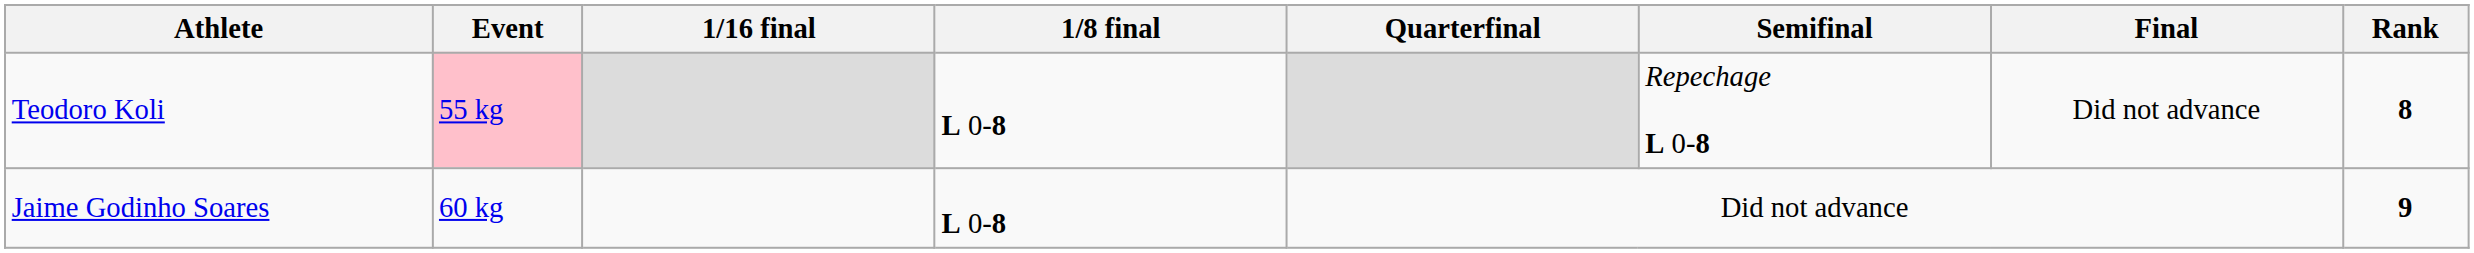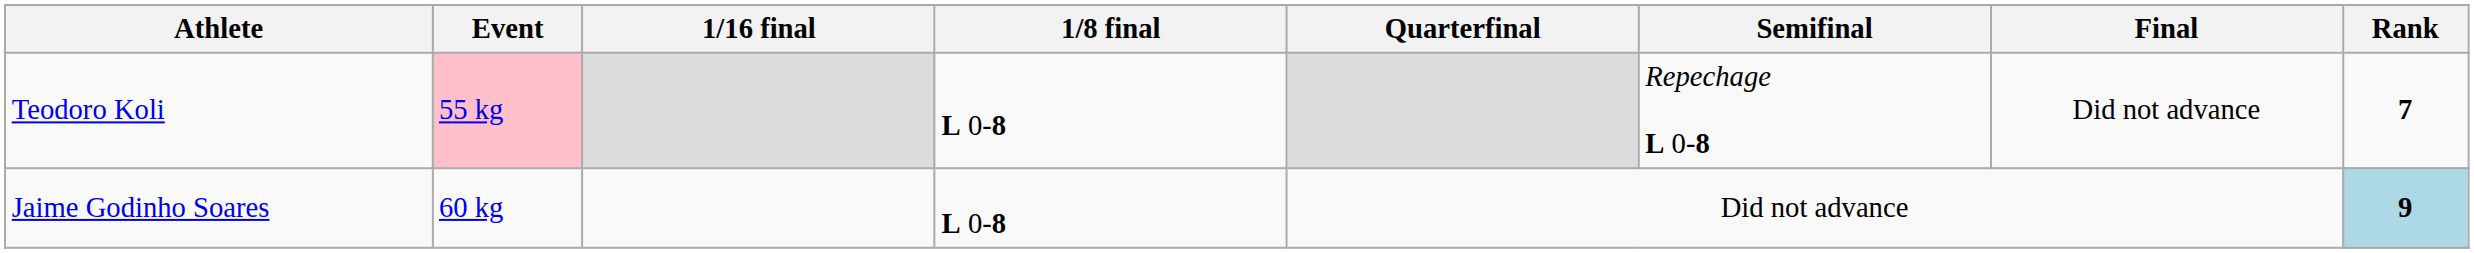Teodoro Koli | Rank: 8 -> 7
Jaime Godinho Soares | Rank: no background -> lightblue background
